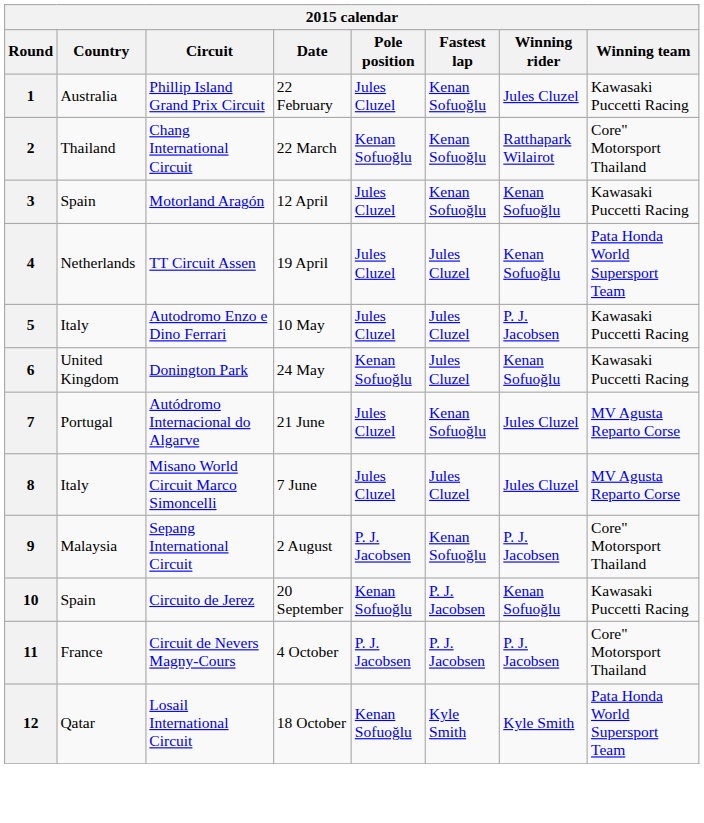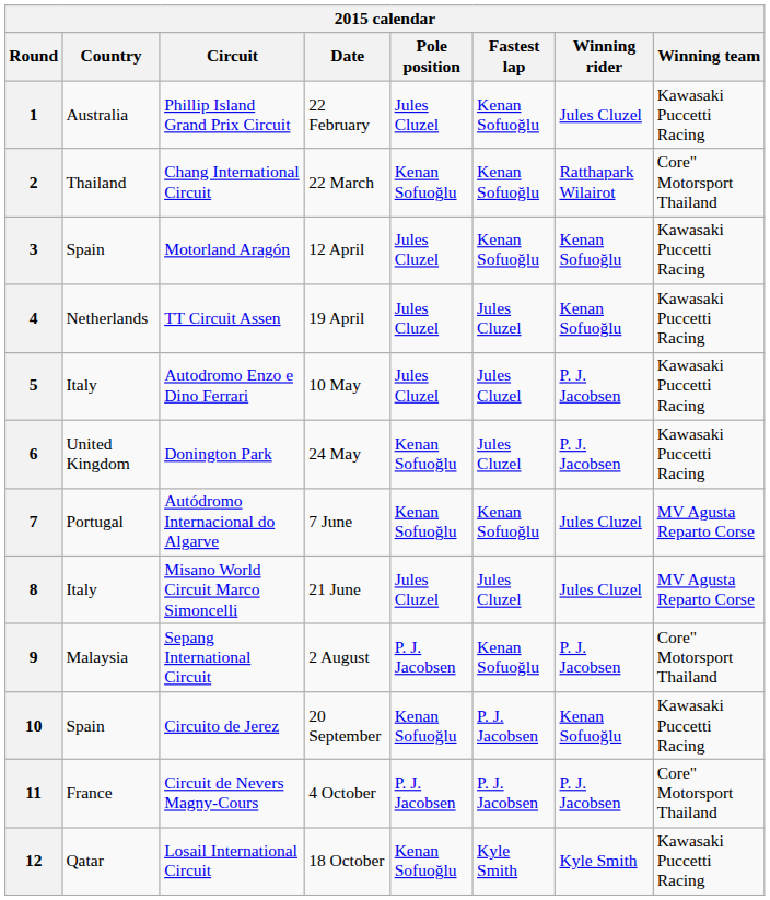4 | Winning team: Pata Honda World Supersport Team -> Kawasaki Puccetti Racing
6 | Winning rider: Kenan Sofuoğlu -> P. J. Jacobsen
7 | Date: 21 June -> 7 June
7 | Pole position: Jules Cluzel -> Kenan Sofuoğlu
8 | Date: 7 June -> 21 June
12 | Winning team: Pata Honda World Supersport Team -> Kawasaki Puccetti Racing
